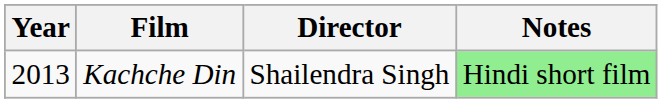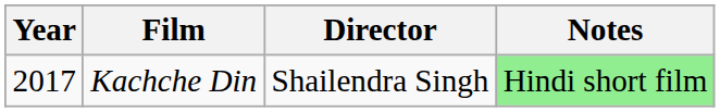Kachche Din | Year: 2013 -> 2017
